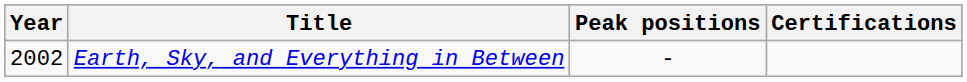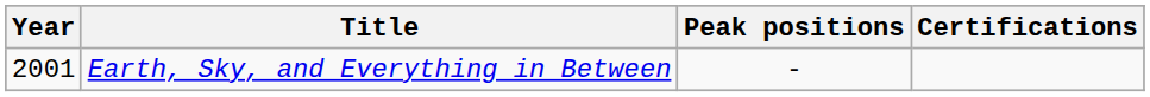Earth, Sky, and Everything in Between | Year: 2002 -> 2001
